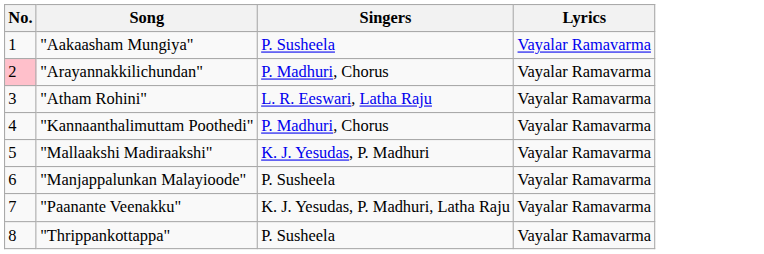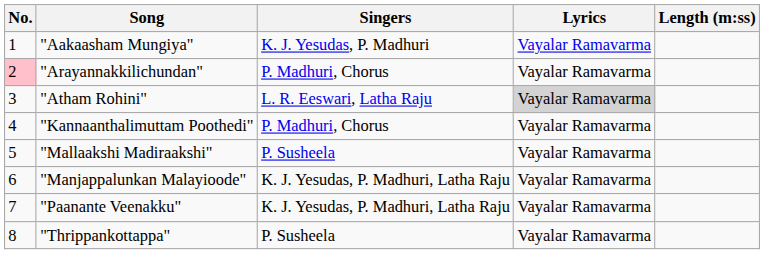+ column: Length (m:ss)
"Aakaasham Mungiya" | Singers: P. Susheela -> K. J. Yesudas, P. Madhuri
"Atham Rohini" | Lyrics: no background -> lightgrey background
"Mallaakshi Madiraakshi" | Singers: K. J. Yesudas, P. Madhuri -> P. Susheela
"Manjappalunkan Malayioode" | Singers: P. Susheela -> K. J. Yesudas, P. Madhuri, Latha Raju
